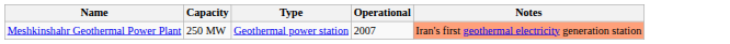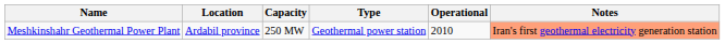+ column: Location | Ardabil province
Meshkinshahr Geothermal Power Plant | Operational: 2007 -> 2010
